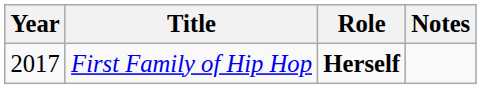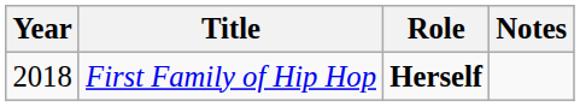First Family of Hip Hop | Year: 2017 -> 2018
